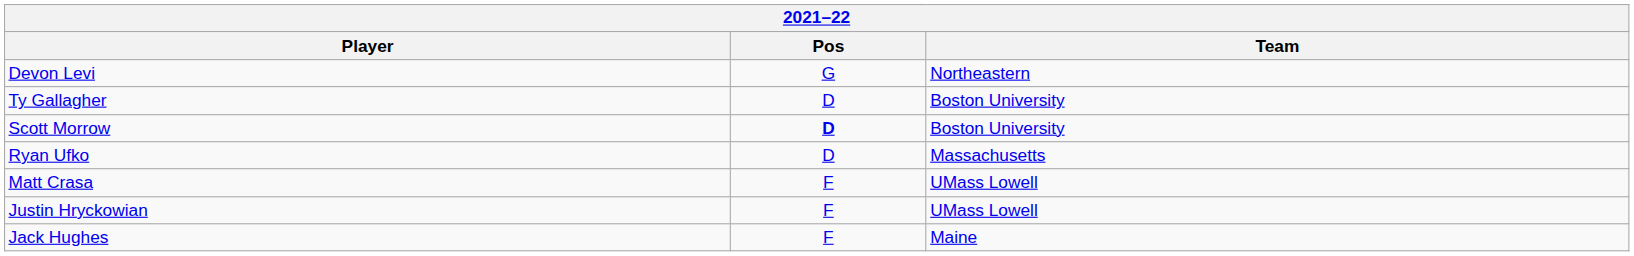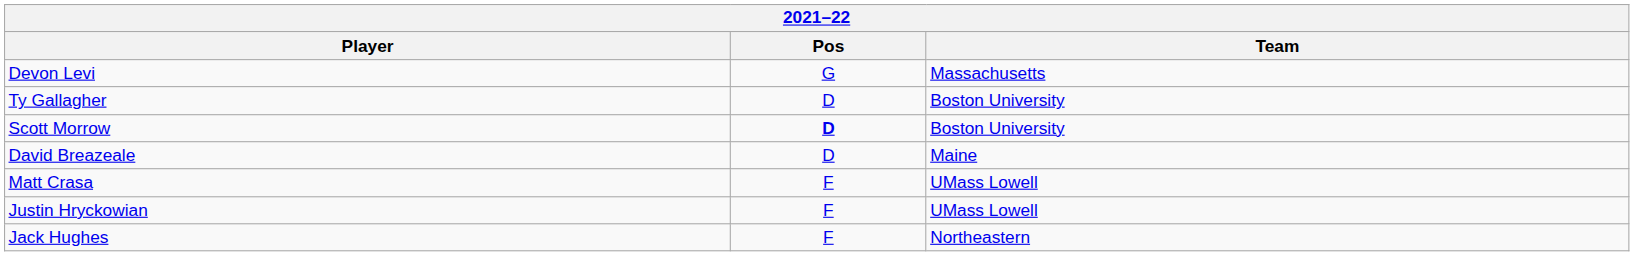Devon Levi | Team: Northeastern -> Massachusetts
- row: Ryan Ufko | D | Massachusetts
+ row: David Breazeale | D | Maine
Jack Hughes | Team: Maine -> Northeastern
